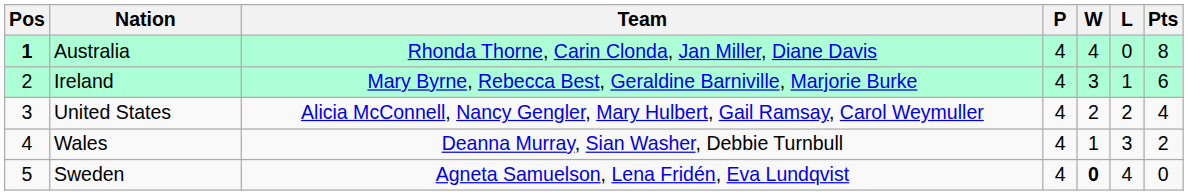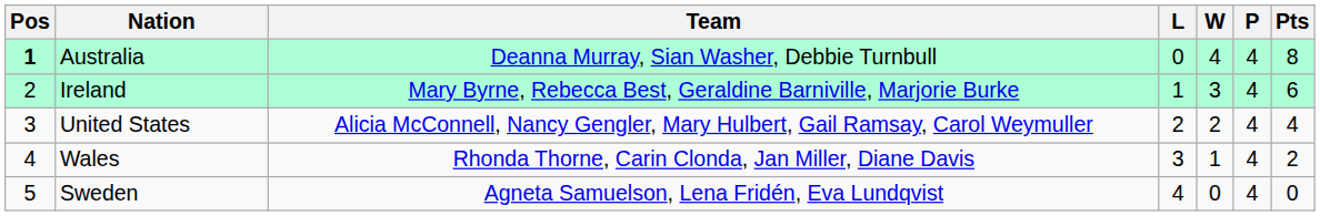columns swapped: P <-> L
Australia | Team: Rhonda Thorne, Carin Clonda, Jan Miller, Diane Davis -> Deanna Murray, Sian Washer, Debbie Turnbull
Wales | Team: Deanna Murray, Sian Washer, Debbie Turnbull -> Rhonda Thorne, Carin Clonda, Jan Miller, Diane Davis
Sweden | W: bold -> normal
